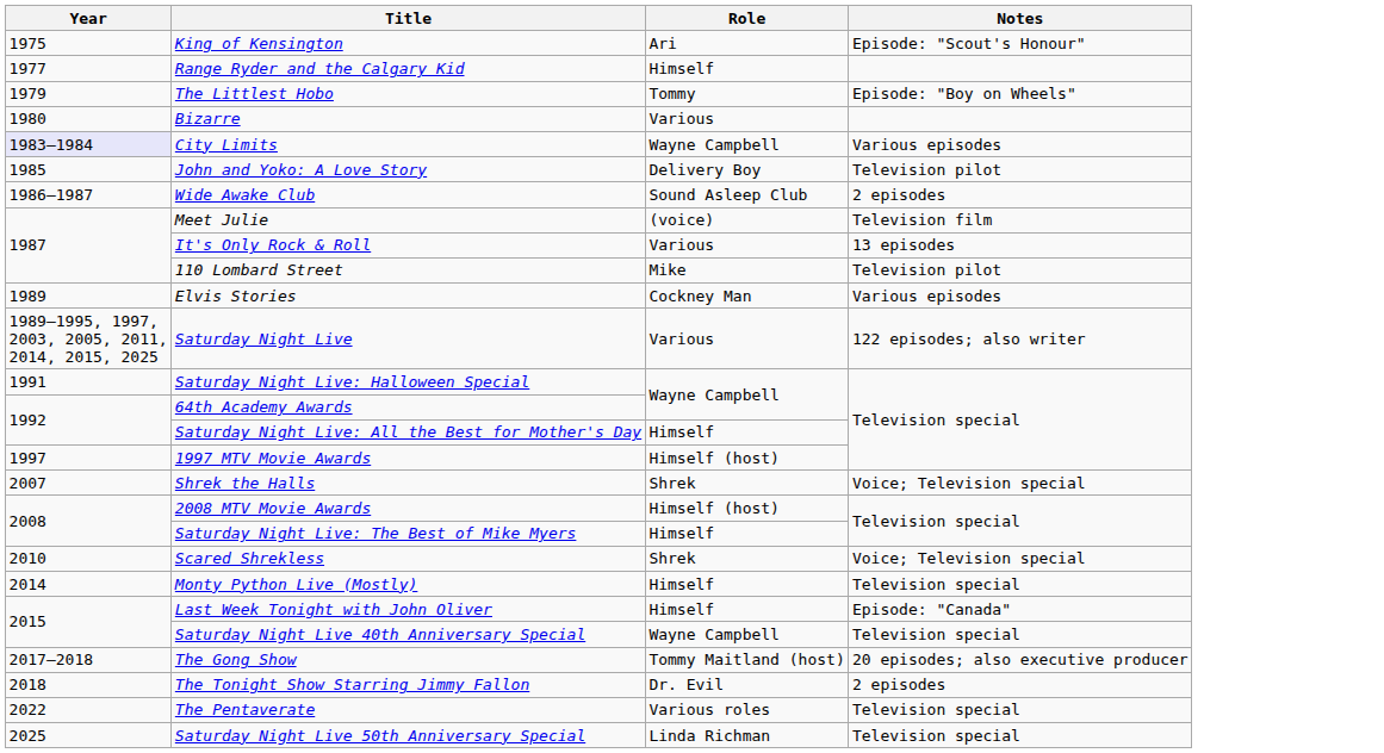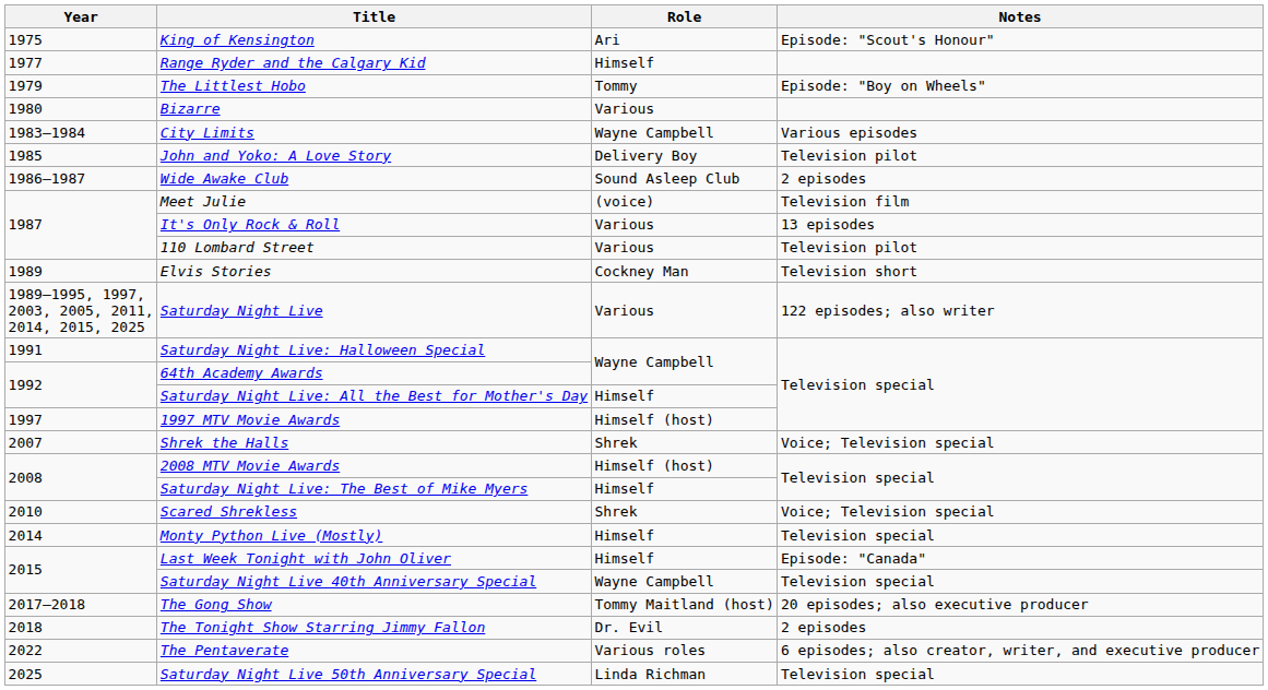City Limits | Year: lavender background -> no background
110 Lombard Street | Role: Mike -> Various
Elvis Stories | Notes: Various episodes -> Television short
The Pentaverate | Notes: Television special -> 6 episodes; also creator, writer, and executive producer
